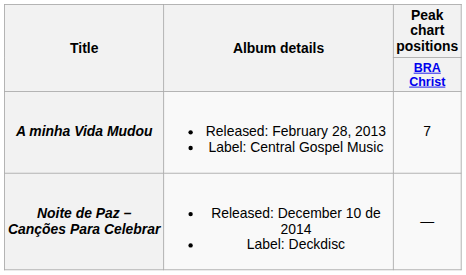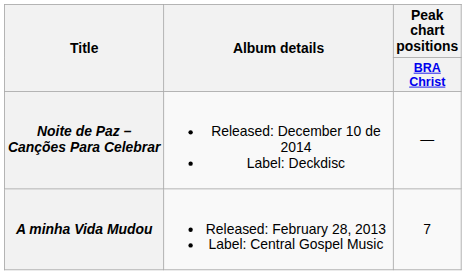rows swapped: A minha Vida Mudou <-> Noite de Paz – Canções Para Celebrar
